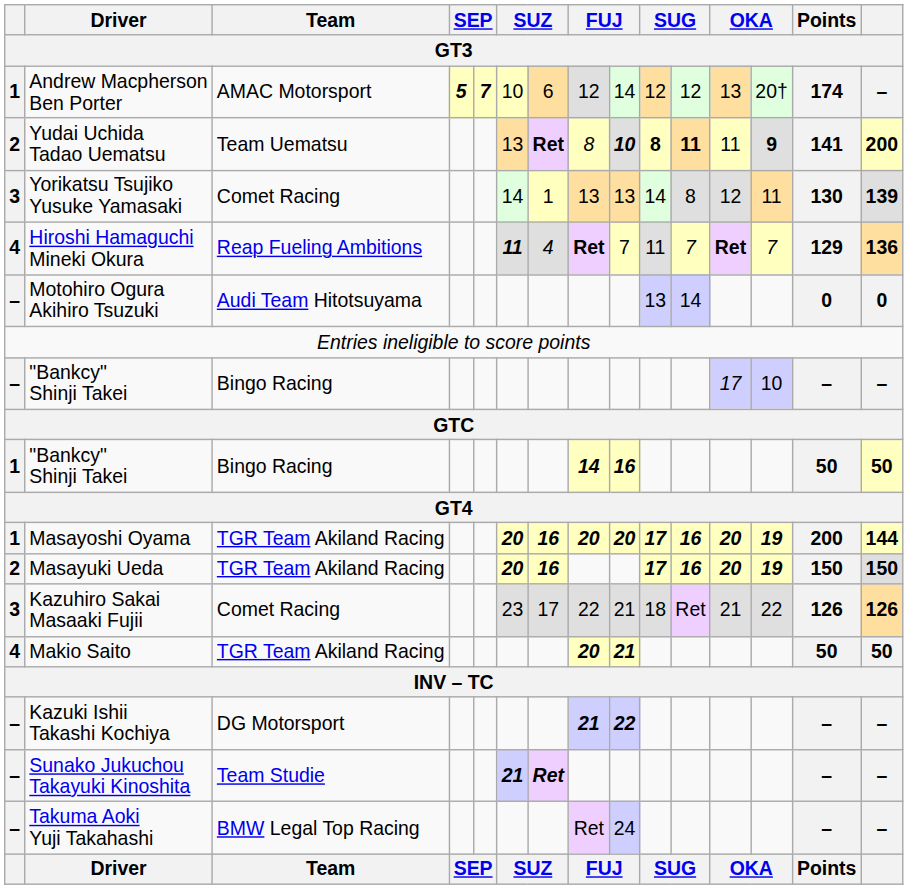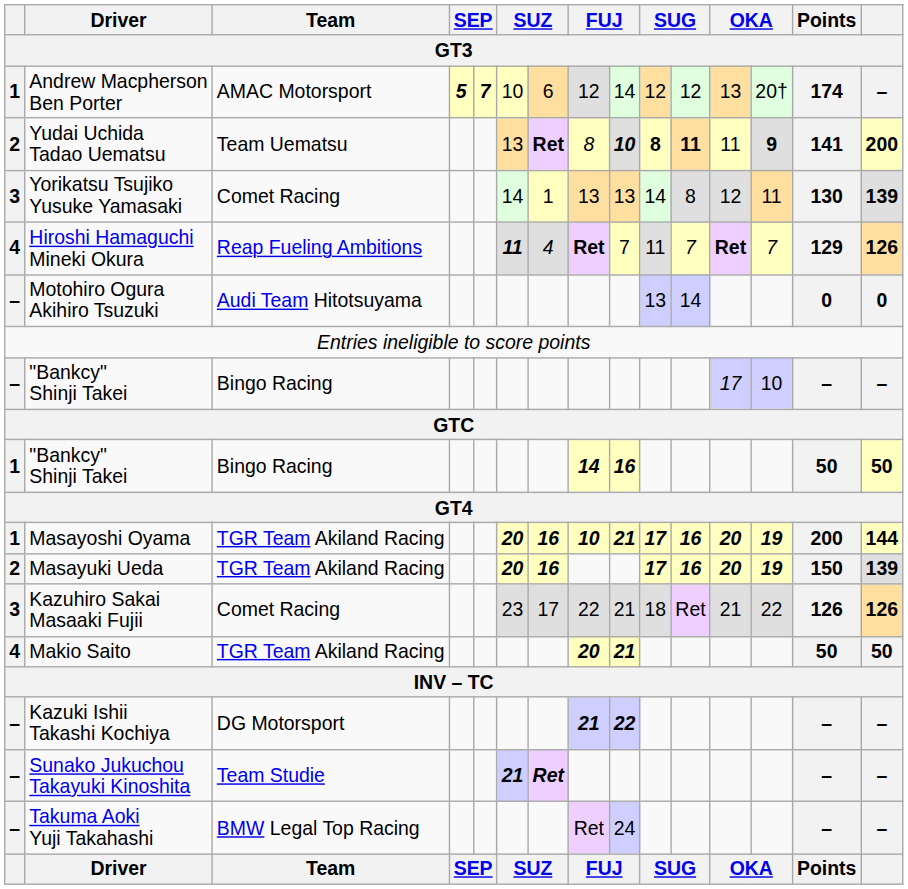Hiroshi Hamaguchi Mineki Okura | column 15: 136 -> 126
Masayoshi Oyama | column 8: 20 -> 10
Masayoshi Oyama | column 9: 20 -> 21
Masayuki Ueda | column 15: 150 -> 139
